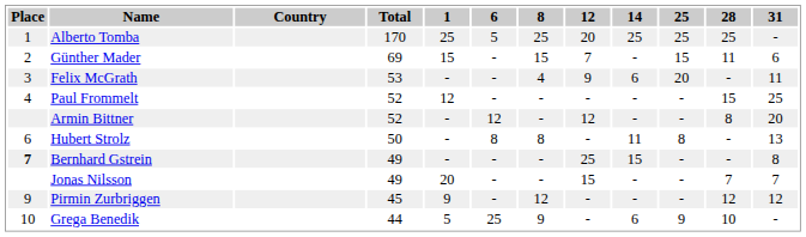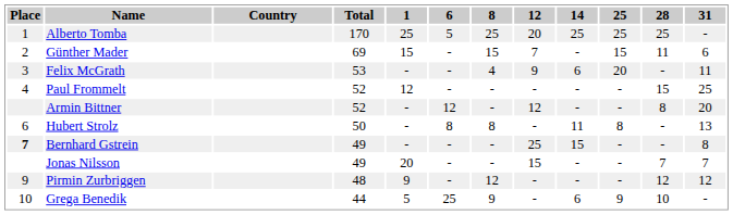Pirmin Zurbriggen | Total: 45 -> 48
